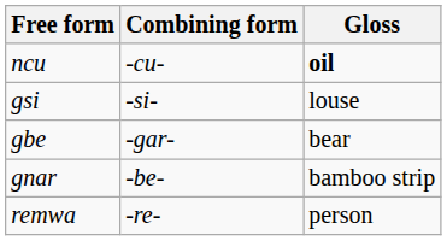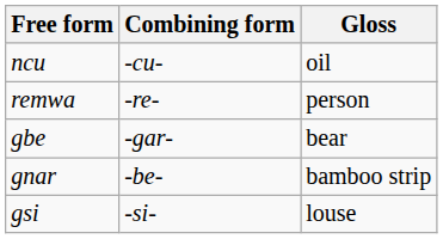ncu | Gloss: bold -> normal
rows swapped: gsi <-> remwa
